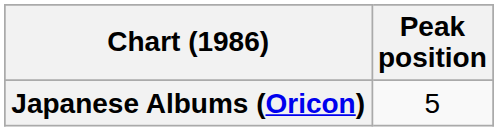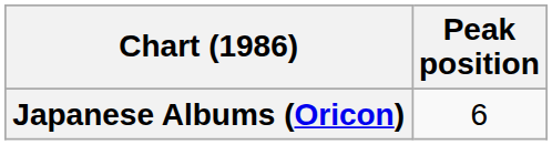Japanese Albums (Oricon) | Peak position: 5 -> 6
